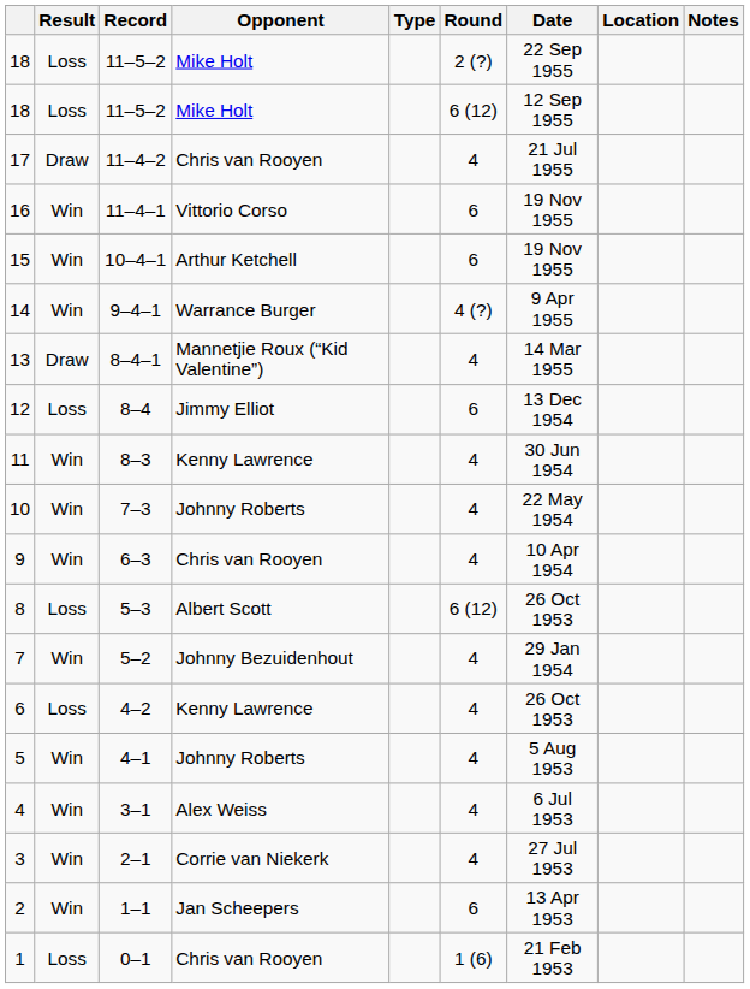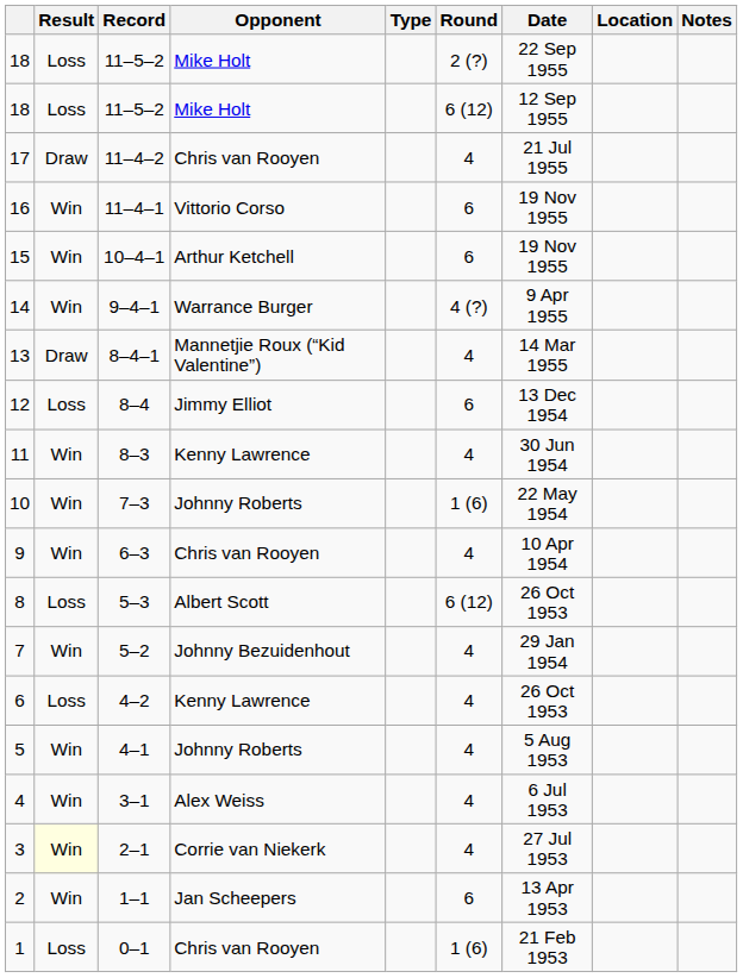10 | Round: 4 -> 1 (6)
3 | Result: no background -> lightyellow background
